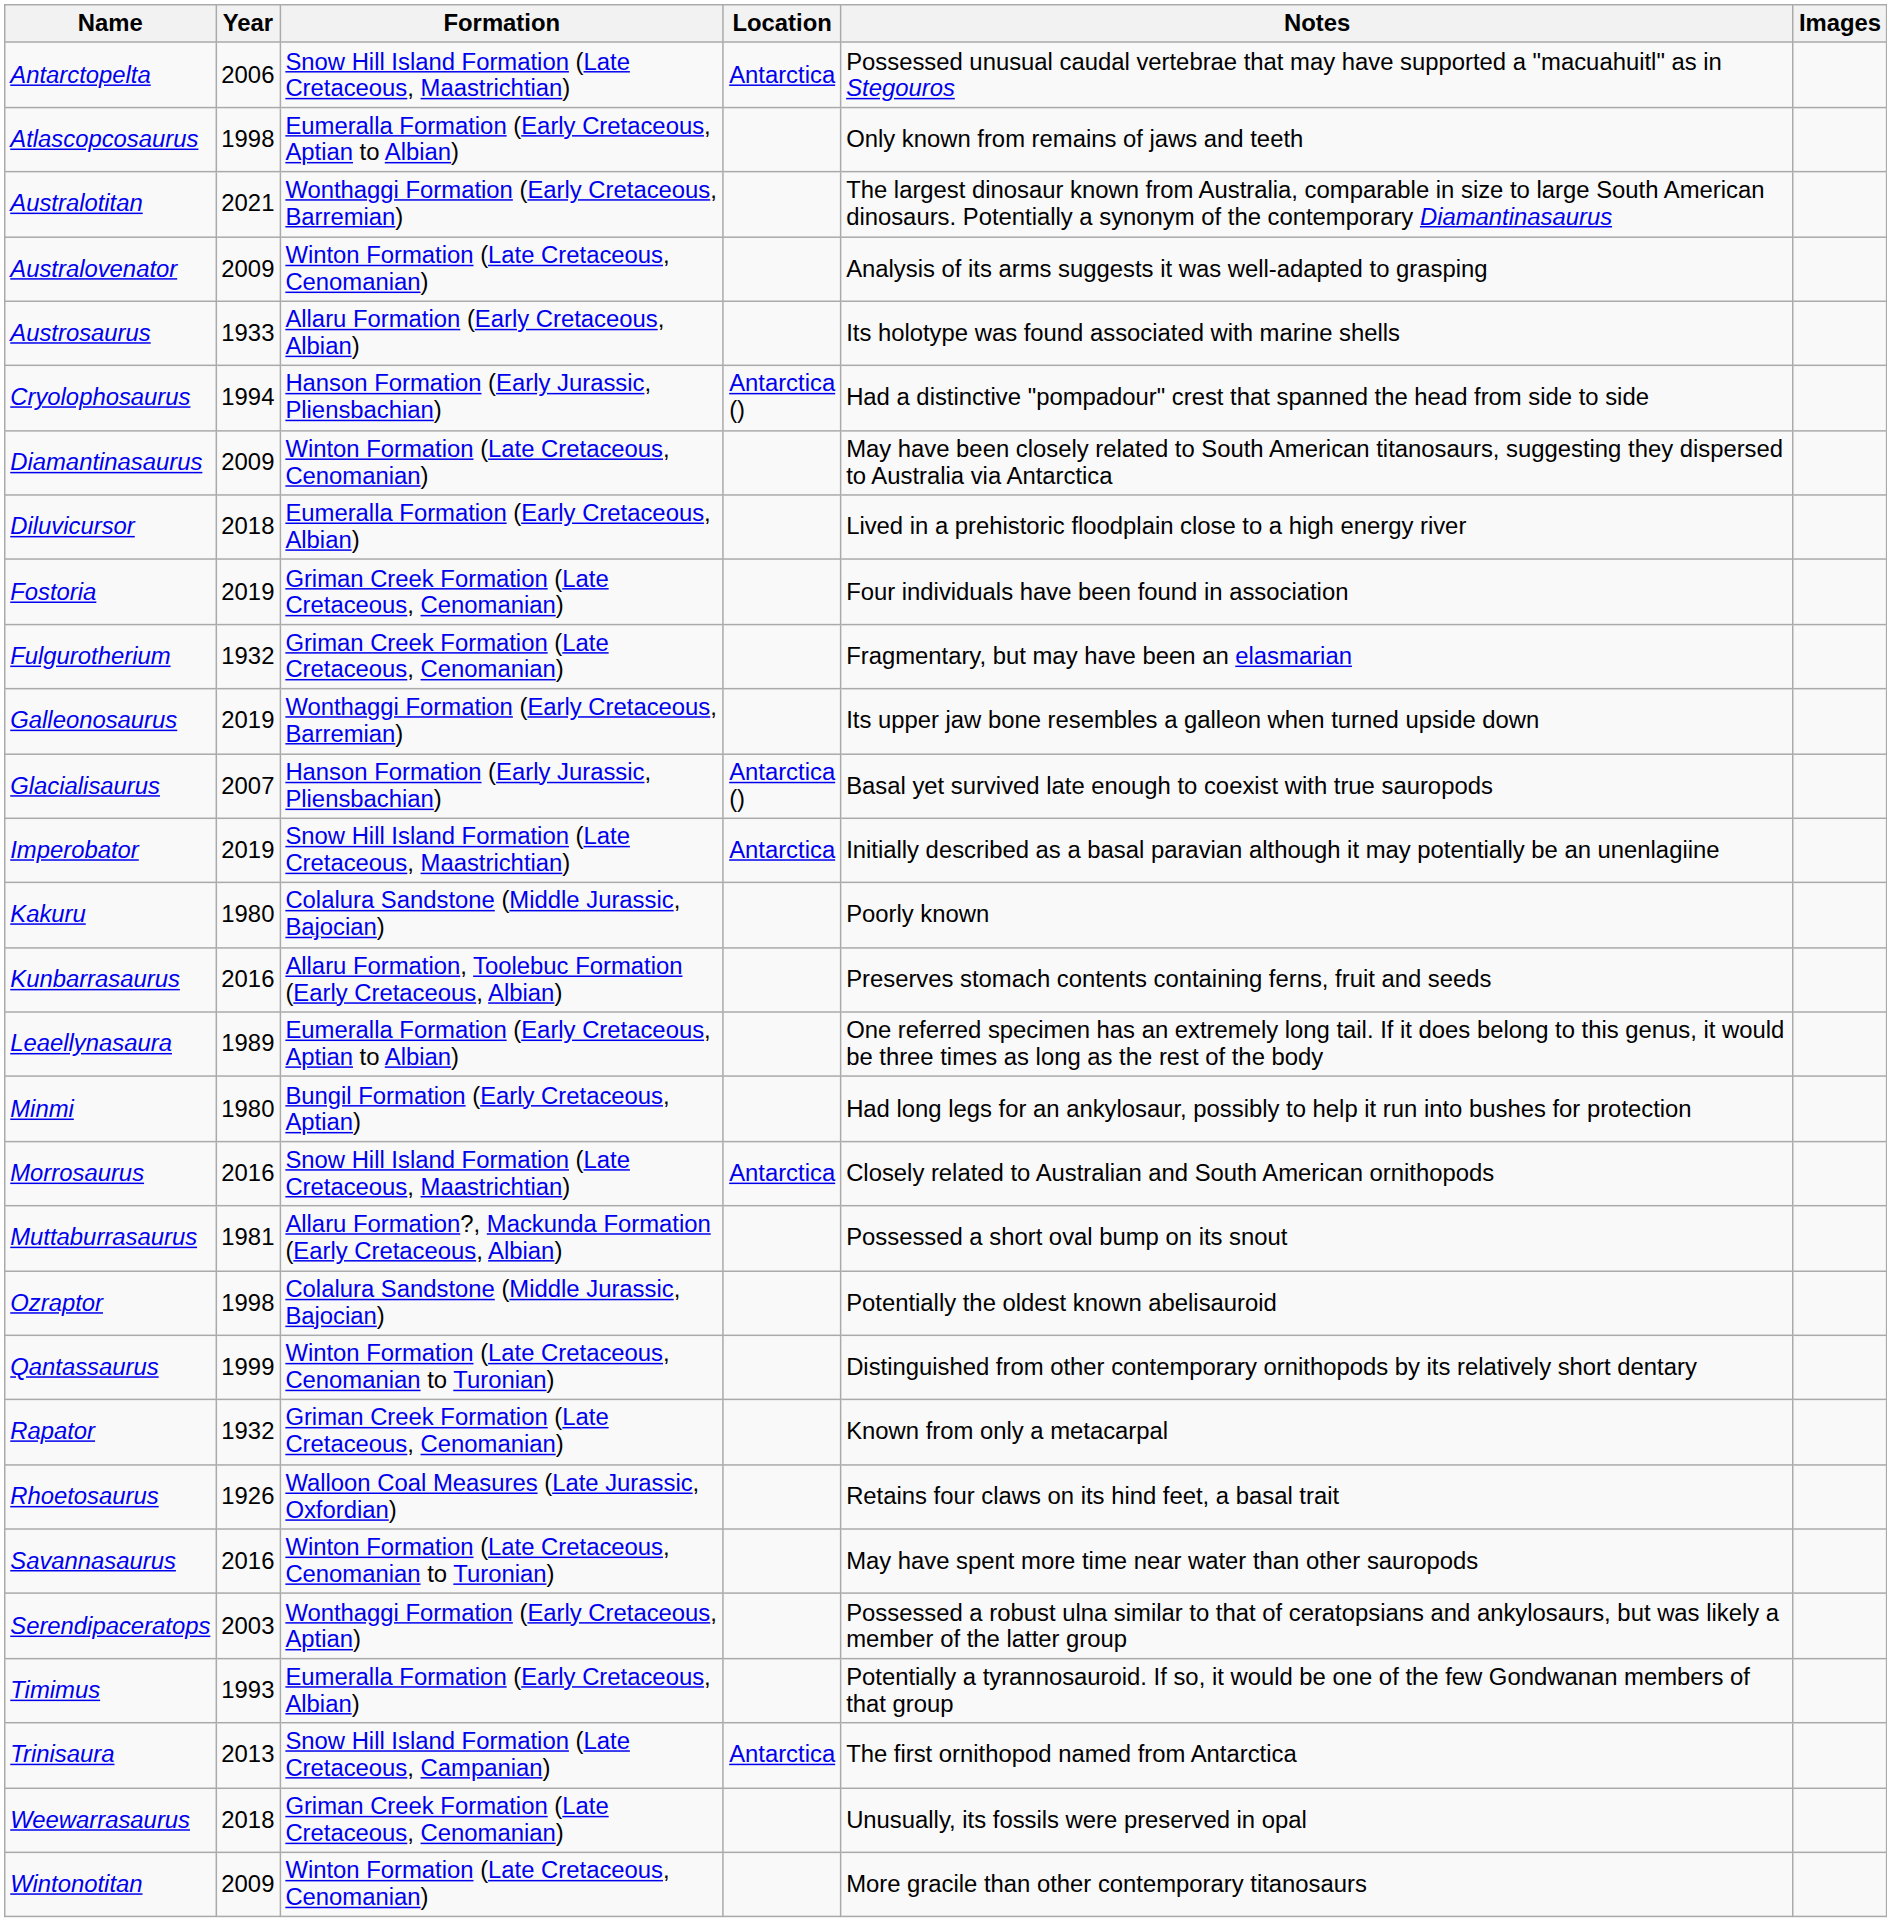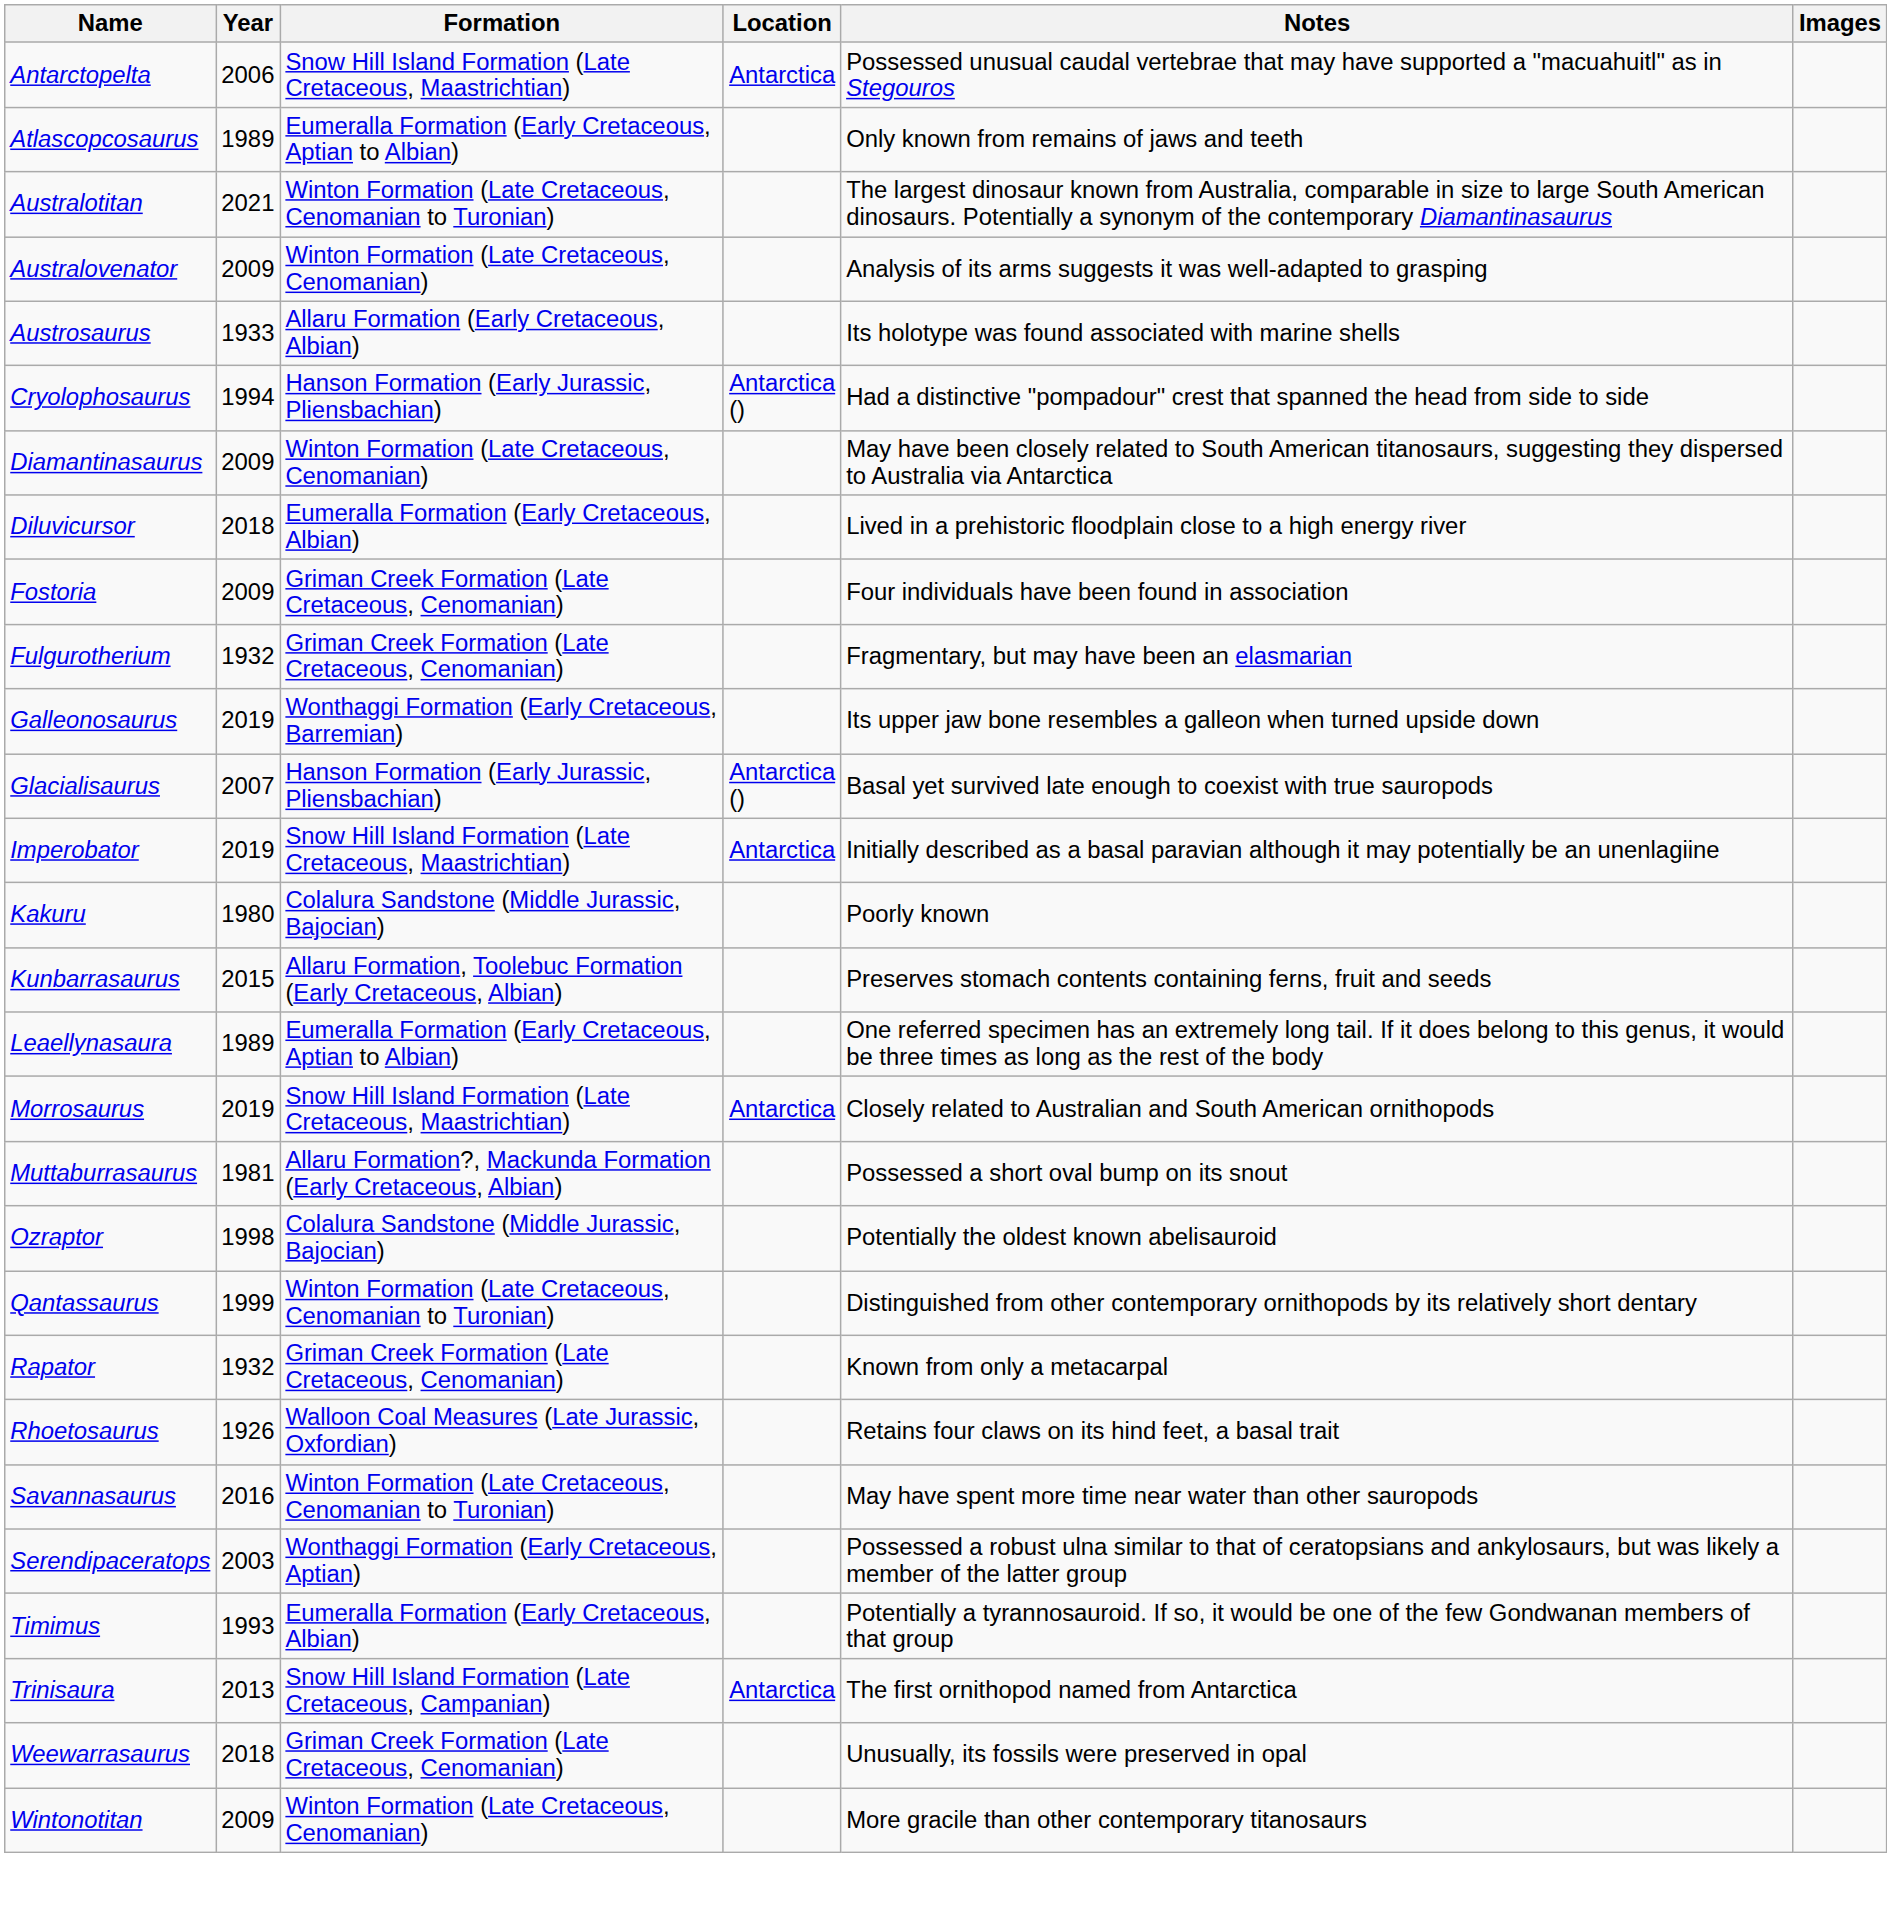Atlascopcosaurus | Year: 1998 -> 1989
Australotitan | Formation: Wonthaggi Formation (Early Cretaceous, Barremian) -> Winton Formation (Late Cretaceous, Cenomanian to Turonian)
Fostoria | Year: 2019 -> 2009
Kunbarrasaurus | Year: 2016 -> 2015
- row: Minmi | 1980 | Bungil Formation (Early Cretaceous, Aptian) | Had long legs for an ankylosaur, possibly to help it run into bushes for protection
Morrosaurus | Year: 2016 -> 2019
